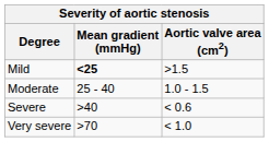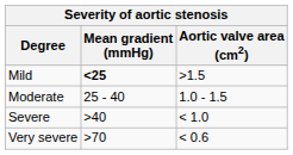Severe | Aortic valve area (cm2): < 0.6 -> < 1.0
Very severe | Aortic valve area (cm2): < 1.0 -> < 0.6
